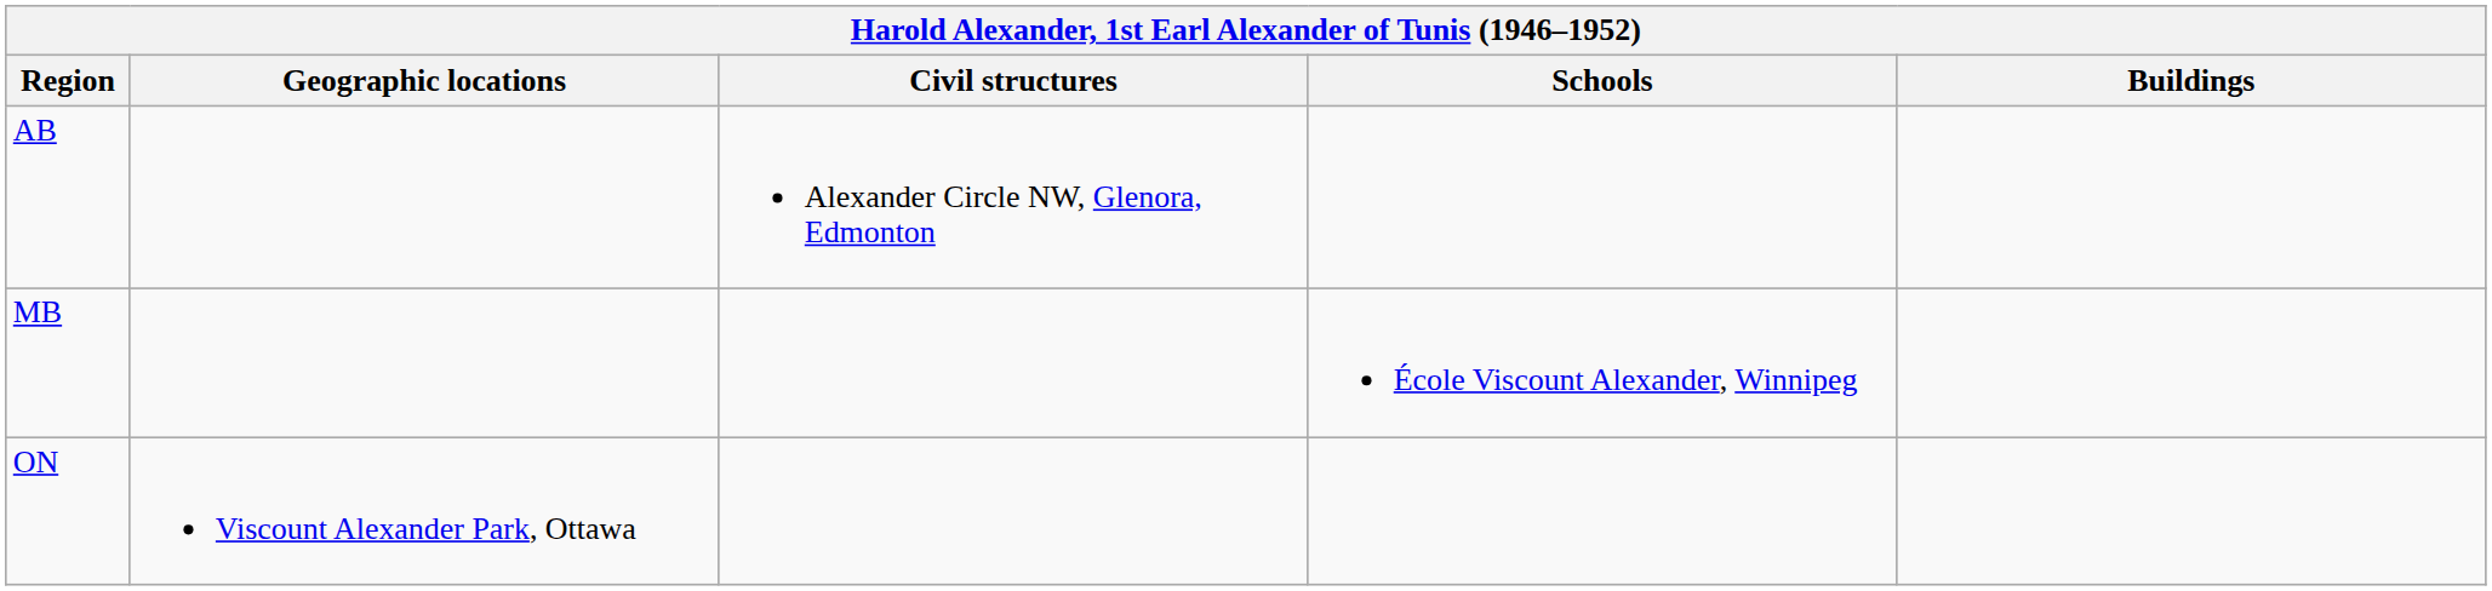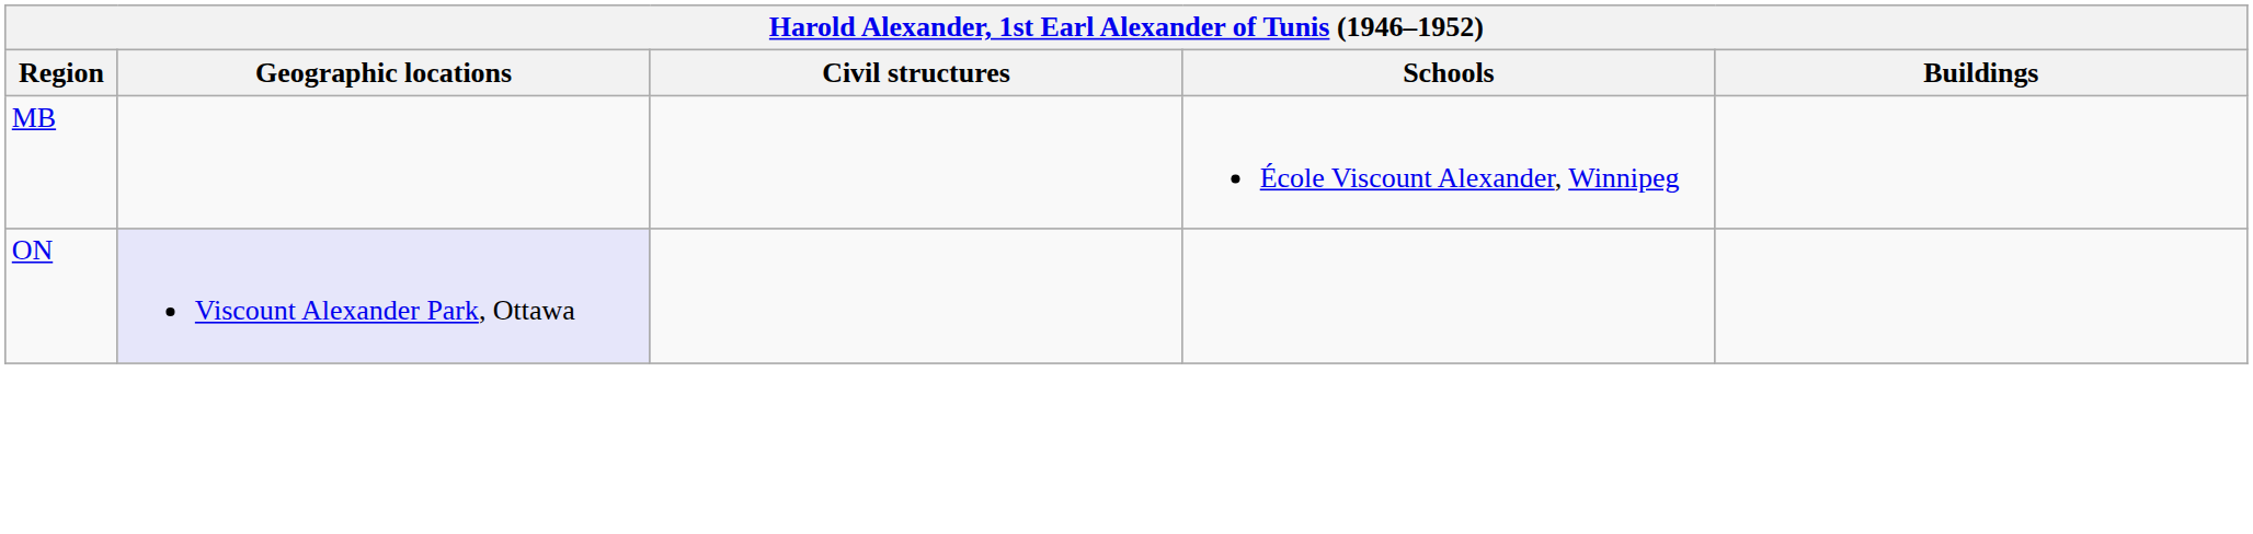- row: AB | Alexander Circle NW, Glenora, Edmonton
ON | Geographic locations: no background -> lavender background
